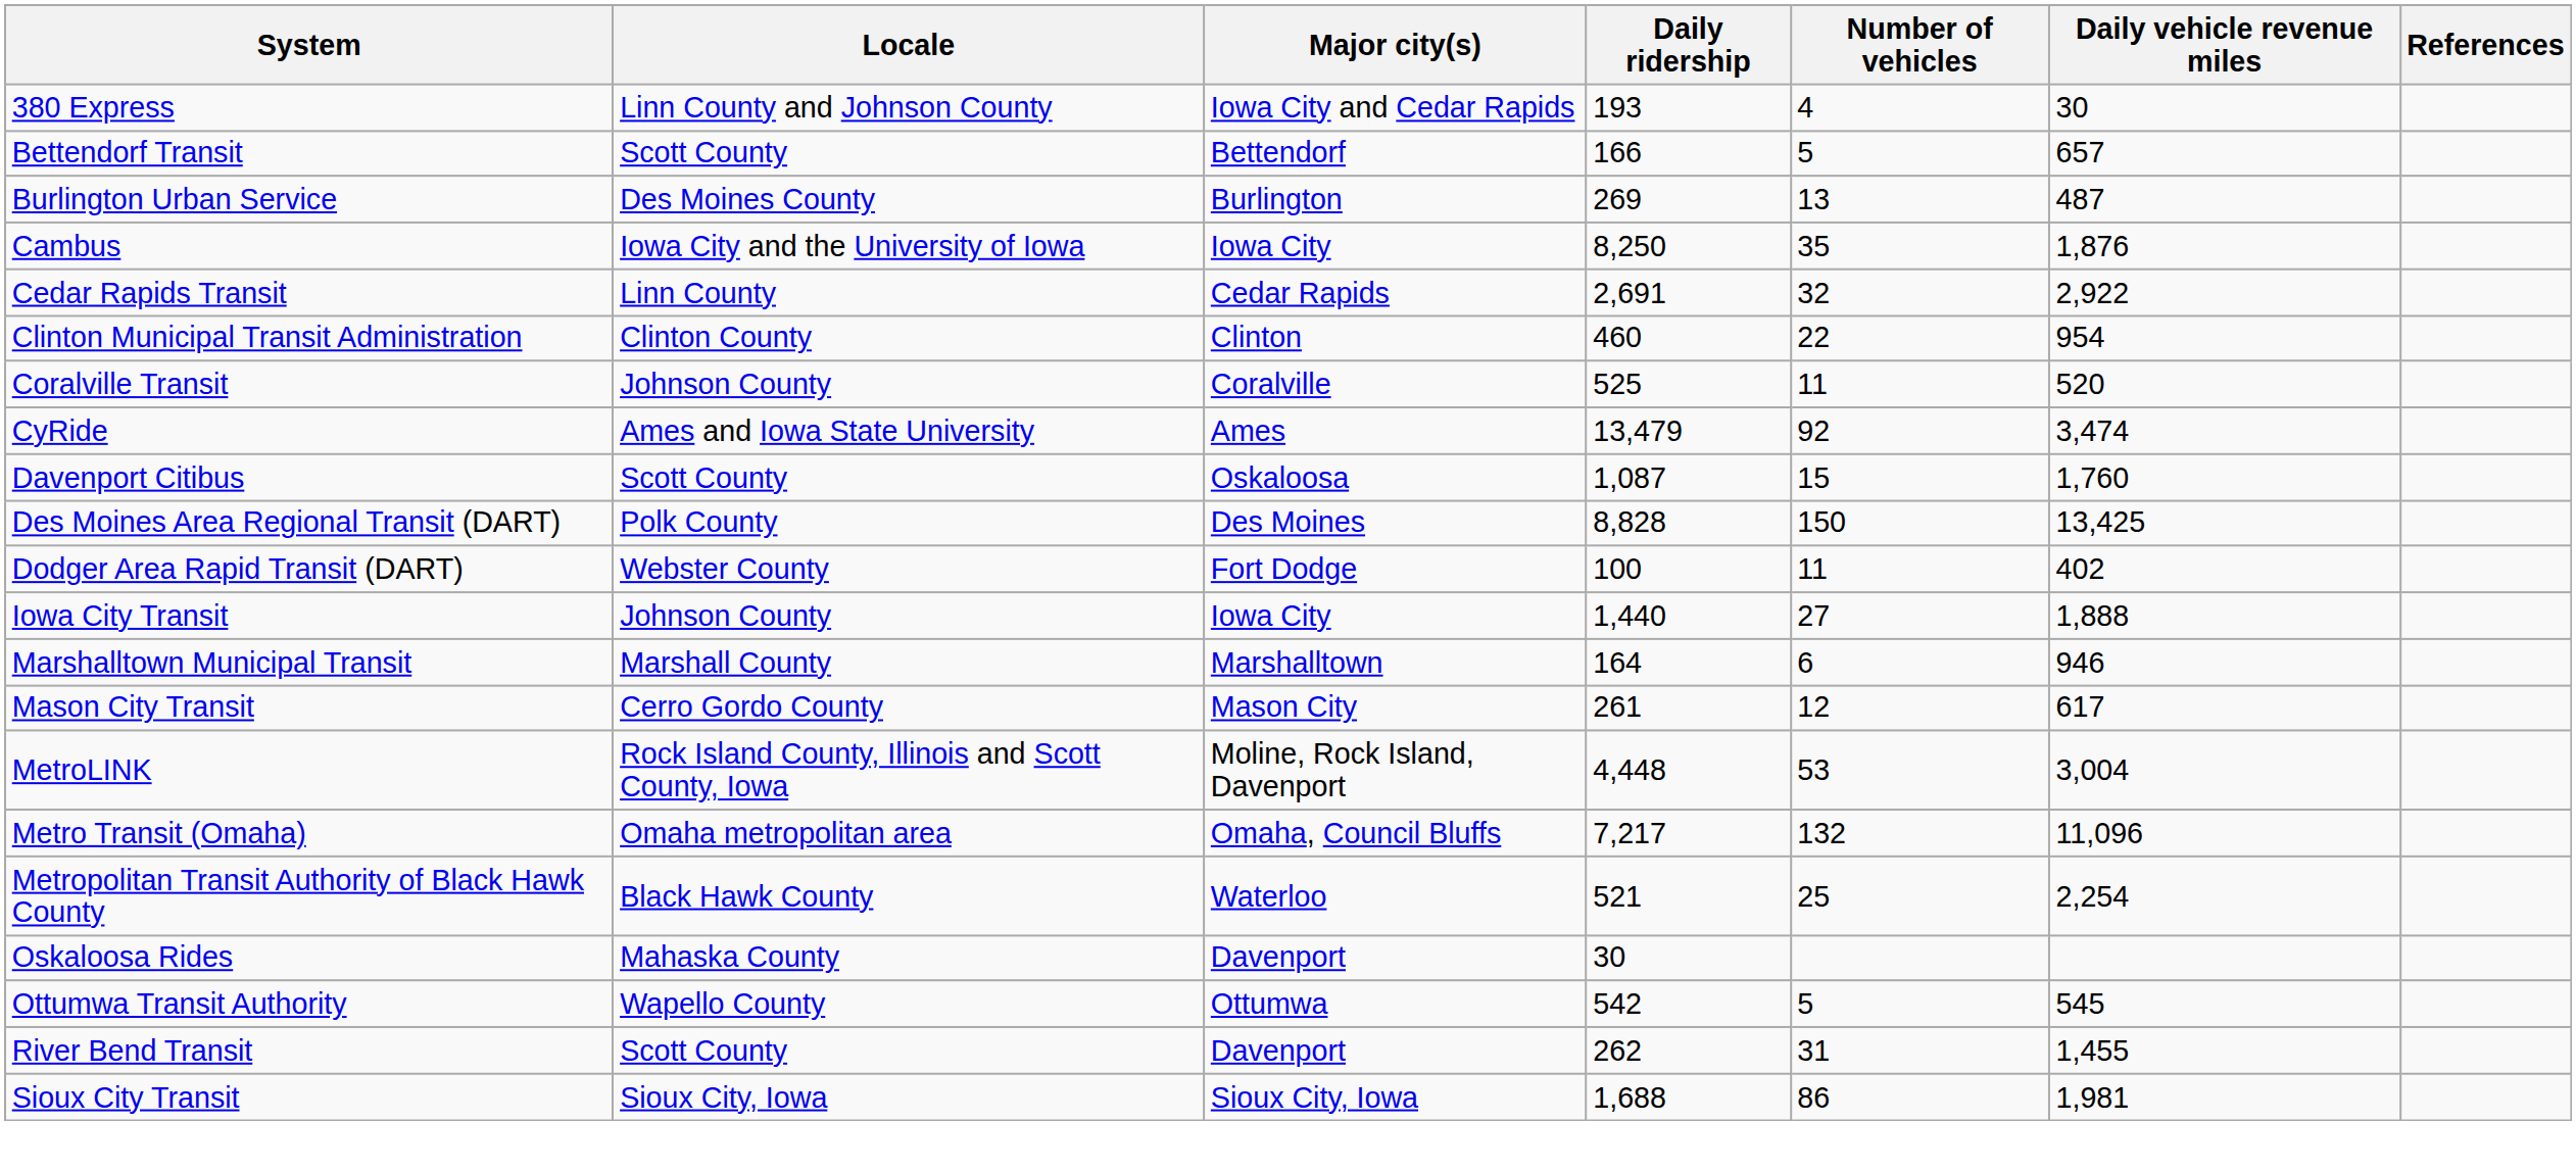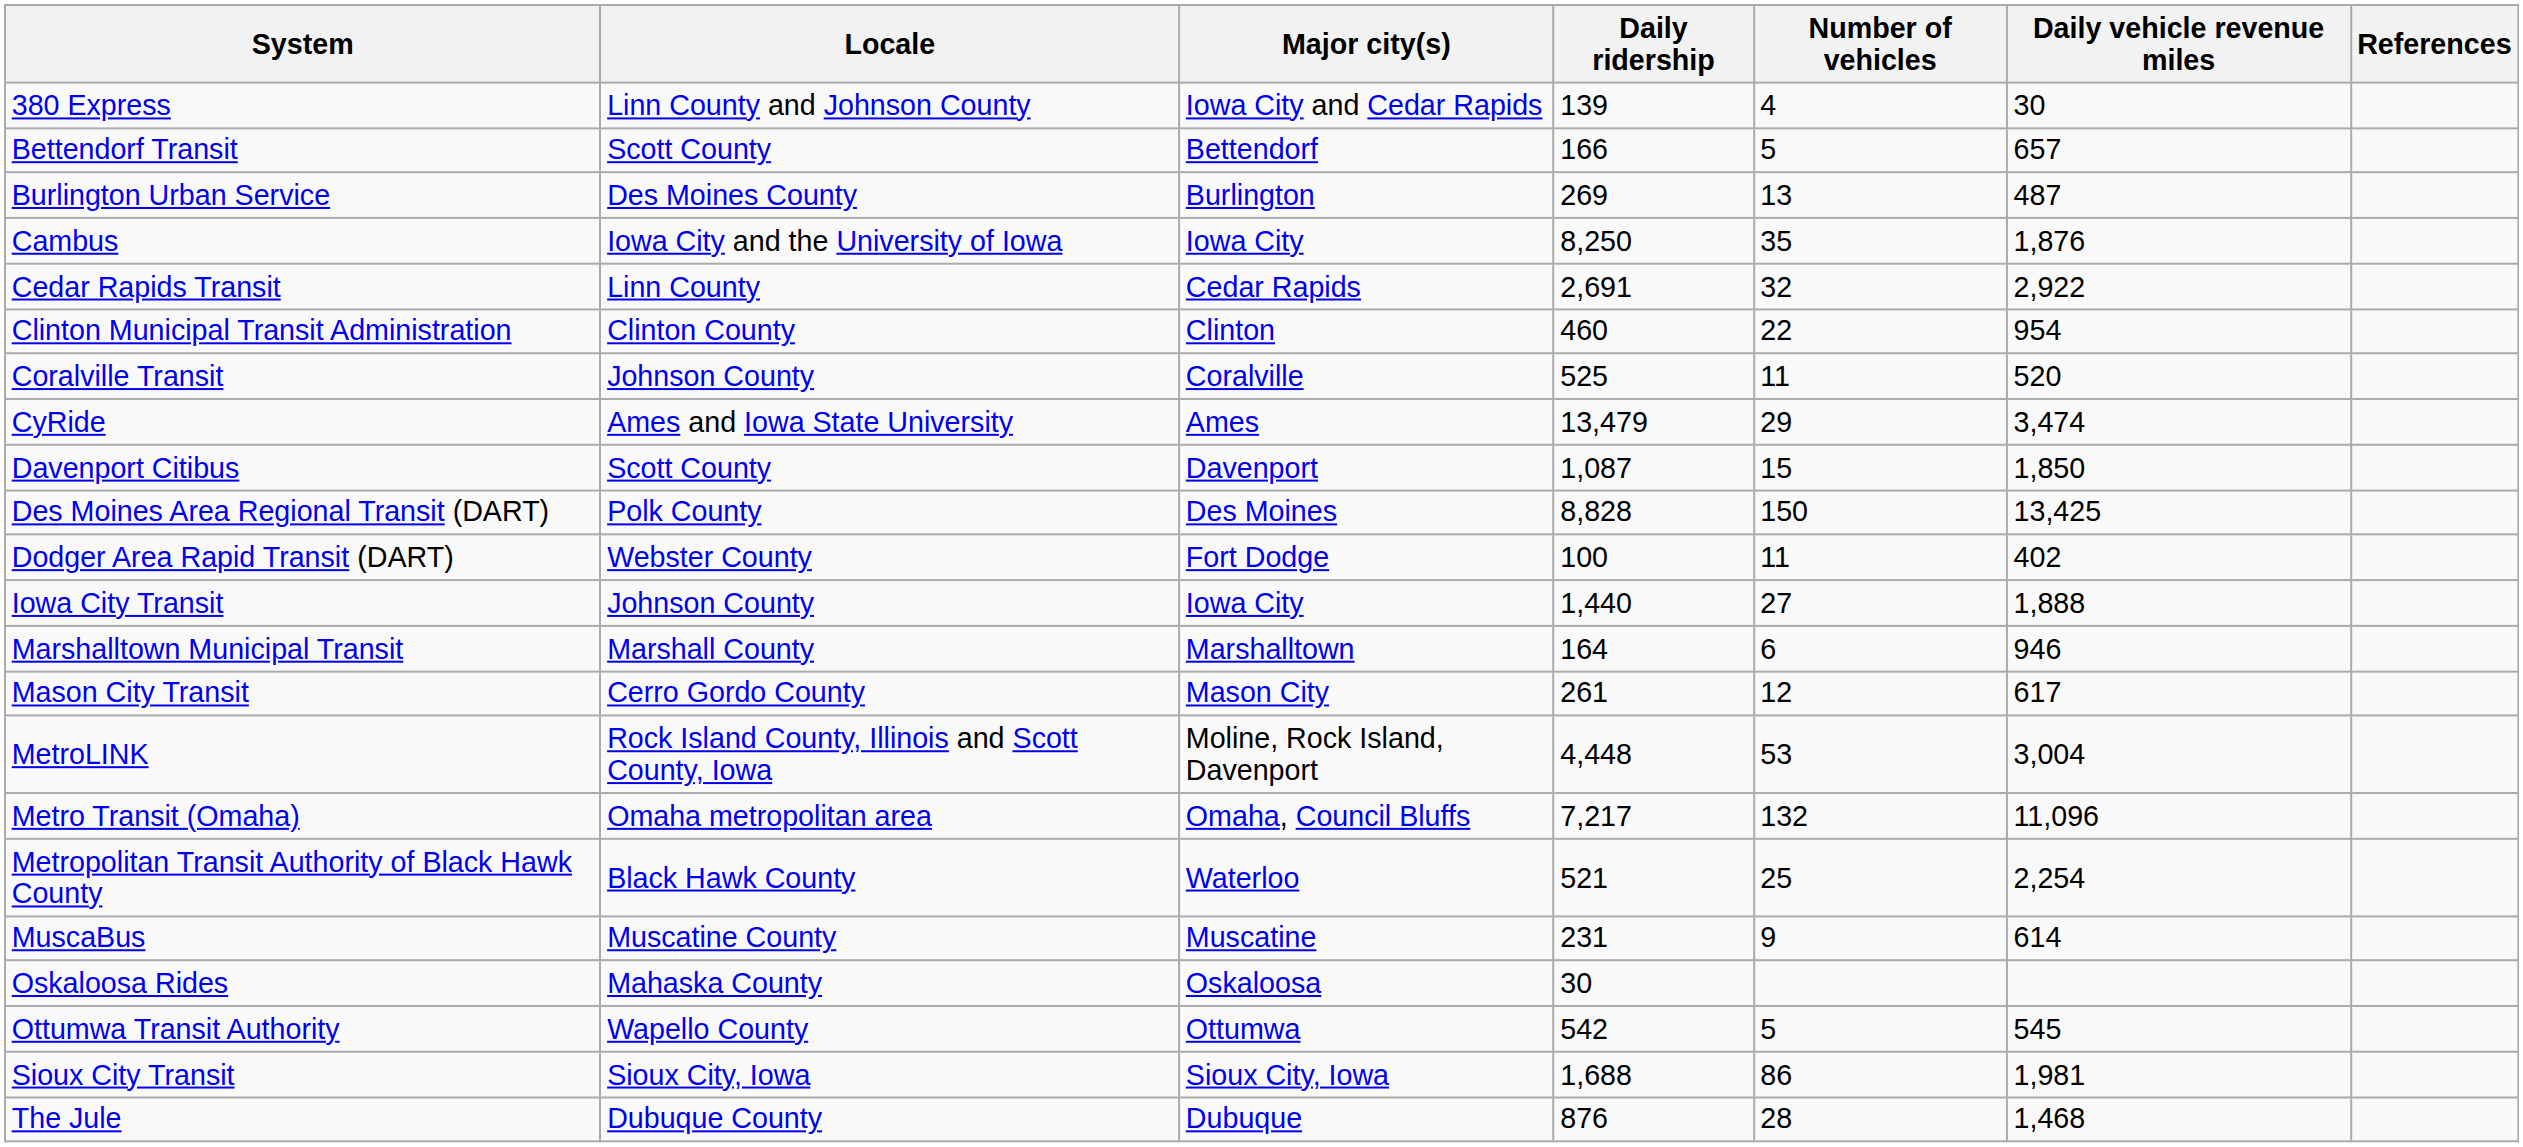380 Express | Daily ridership: 193 -> 139
CyRide | Number of vehicles: 92 -> 29
Davenport Citibus | Major city(s): Oskaloosa -> Davenport
Davenport Citibus | Daily vehicle revenue miles: 1,760 -> 1,850
+ row: MuscaBus | Muscatine County | Muscatine | 231 | 9 | 614
Oskaloosa Rides | Major city(s): Davenport -> Oskaloosa
- row: River Bend Transit | Scott County | Davenport | 262 | 31 | 1,455
+ row: The Jule | Dubuque County | Dubuque | 876 | 28 | 1,468
